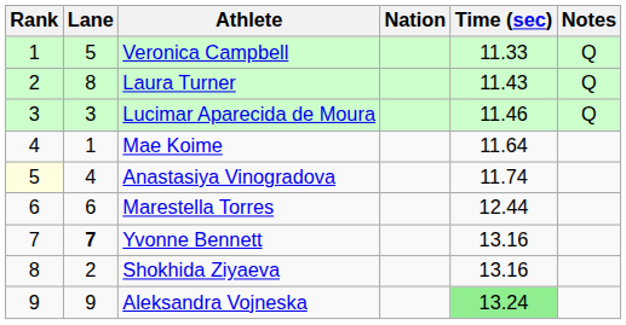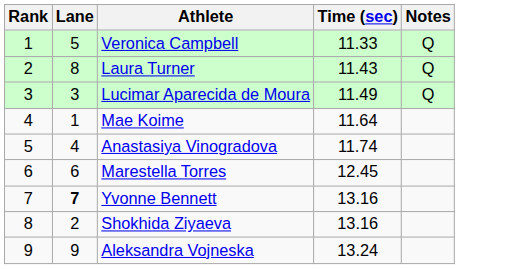- column: Nation
Lucimar Aparecida de Moura | Time (sec): 11.46 -> 11.49
Anastasiya Vinogradova | Rank: lightyellow background -> no background
Marestella Torres | Time (sec): 12.44 -> 12.45
Aleksandra Vojneska | Time (sec): lightgreen background -> no background
